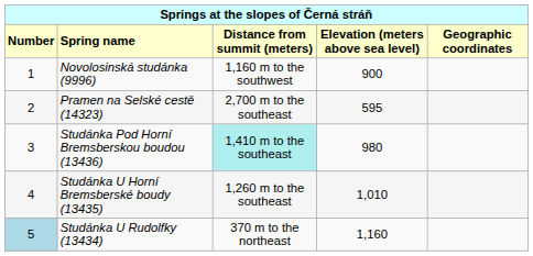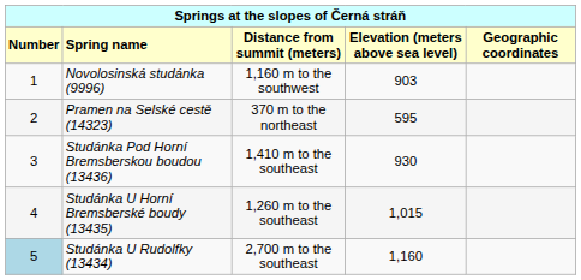Novolosinská studánka (9996) | column 4: 900 -> 903
Pramen na Selské cestě (14323) | column 3: 2,700 m to the southeast -> 370 m to the northeast
Studánka Pod Horní Bremsberskou boudou (13436) | column 3: paleturquoise background -> no background
Studánka Pod Horní Bremsberskou boudou (13436) | column 4: 980 -> 930
Studánka U Horní Bremsberské boudy (13435) | column 4: 1,010 -> 1,015
Studánka U Rudolfky (13434) | column 3: 370 m to the northeast -> 2,700 m to the southeast
